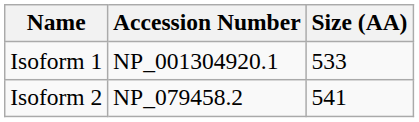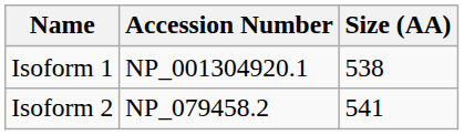Isoform 1 | Size (AA): 533 -> 538
